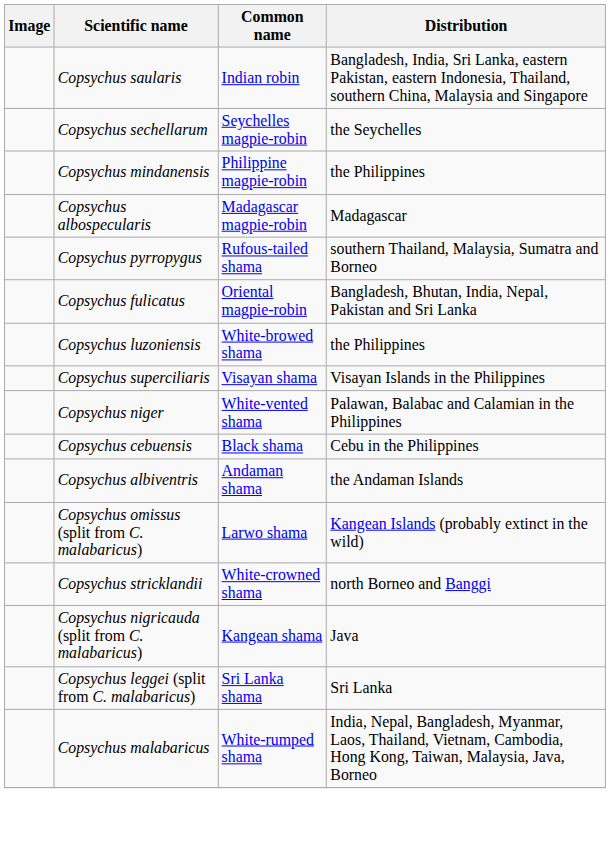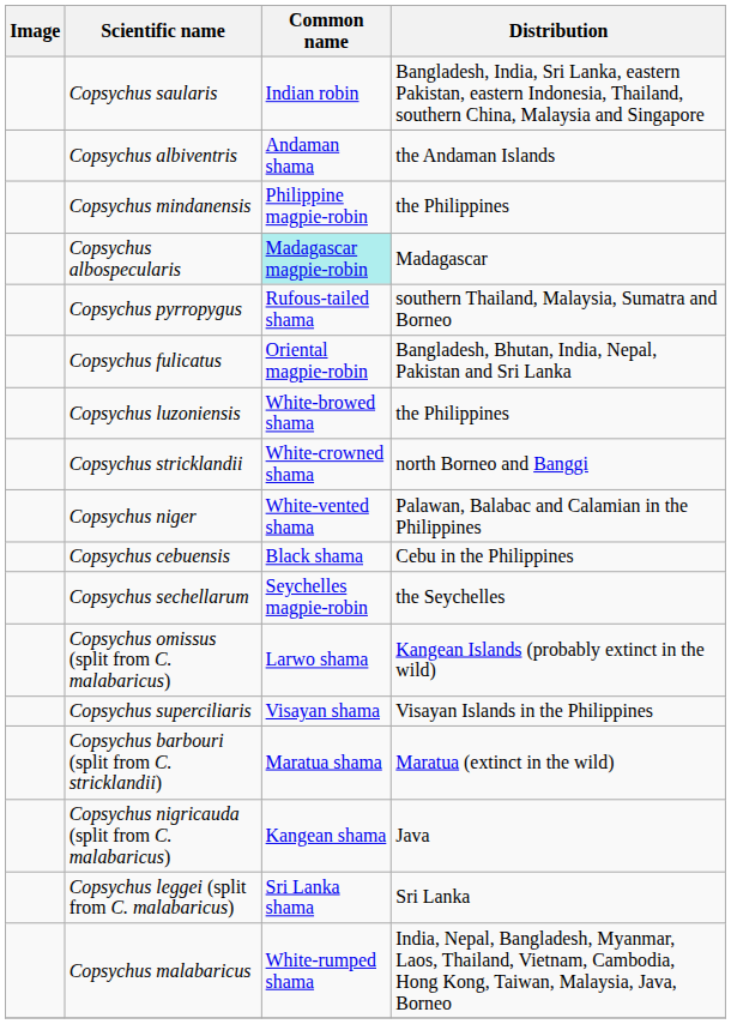rows swapped: Copsychus sechellarum <-> Copsychus albiventris
Copsychus albospecularis | Common name: no background -> paleturquoise background
rows swapped: Copsychus superciliaris <-> Copsychus stricklandii
+ row: Copsychus barbouri (split from C. stricklandii) | Maratua shama | Maratua (extinct in the wild)
